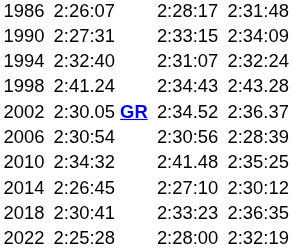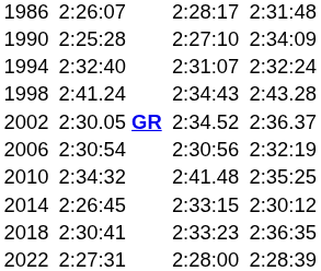1990 | column 3: 2:27:31 -> 2:25:28
1990 | column 5: 2:33:15 -> 2:27:10
2006 | column 7: 2:28:39 -> 2:32:19
2014 | column 5: 2:27:10 -> 2:33:15
2022 | column 3: 2:25:28 -> 2:27:31
2022 | column 7: 2:32:19 -> 2:28:39
